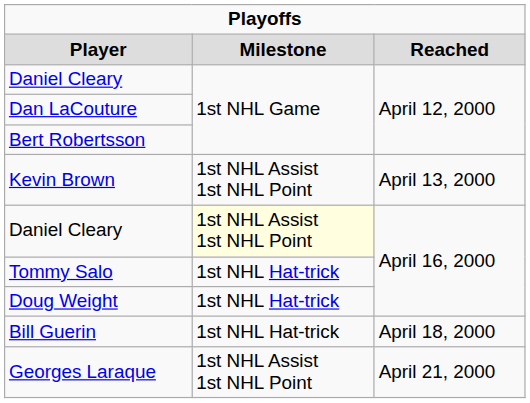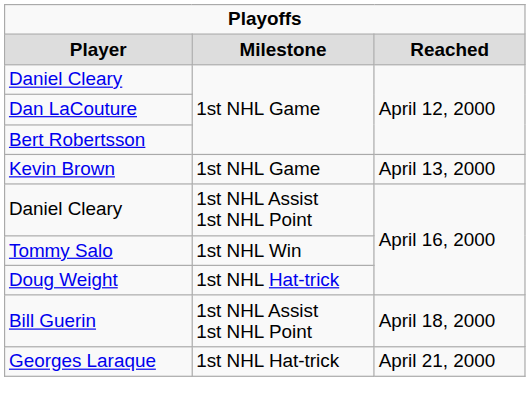Kevin Brown | column 2: 1st NHL Assist 1st NHL Point -> 1st NHL Game
Daniel Cleary / April 16, 2000 | column 2: lightyellow background -> no background
Tommy Salo | column 2: 1st NHL Hat-trick -> 1st NHL Win
Bill Guerin | column 2: 1st NHL Hat-trick -> 1st NHL Assist 1st NHL Point
Georges Laraque | column 2: 1st NHL Assist 1st NHL Point -> 1st NHL Hat-trick
